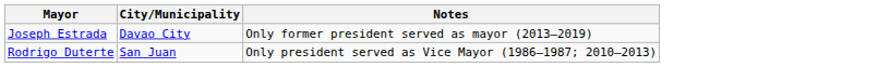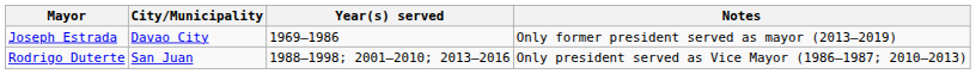+ column: Year(s) served | 1969–1986 | 1988–1998; 2001–2010; 2013–2016
